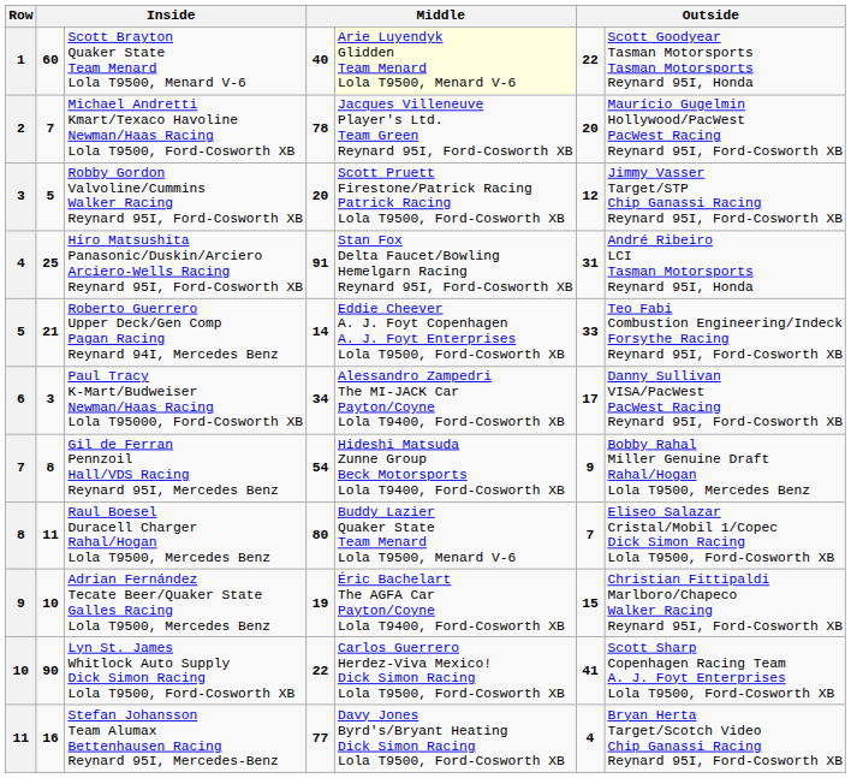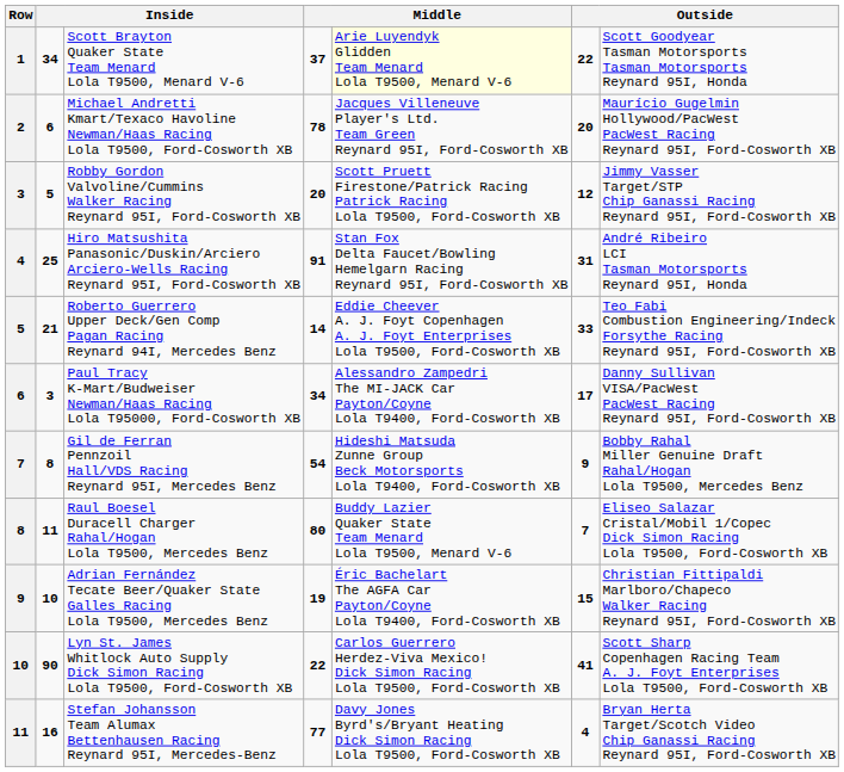1 | column 2: 60 -> 34
1 | column 4: 40 -> 37
2 | column 2: 7 -> 6
